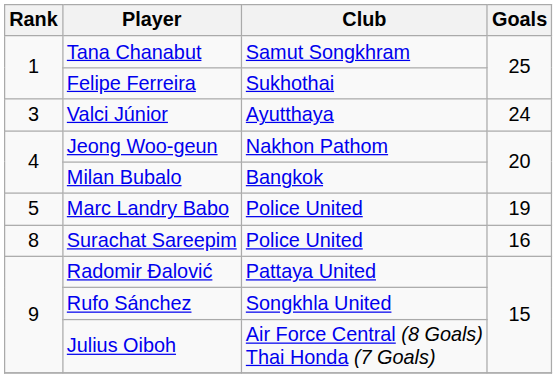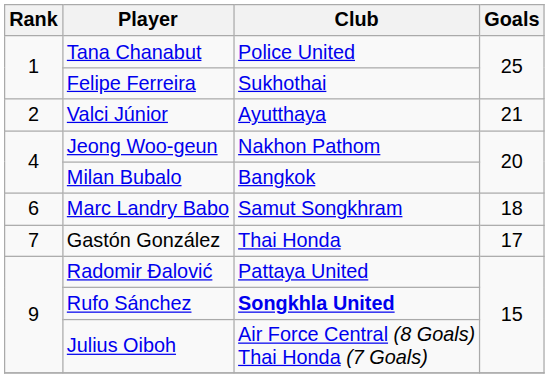Tana Chanabut | Club: Samut Songkhram -> Police United
Valci Júnior | Rank: 3 -> 2
Valci Júnior | Goals: 24 -> 21
Marc Landry Babo | Rank: 5 -> 6
Marc Landry Babo | Club: Police United -> Samut Songkhram
Marc Landry Babo | Goals: 19 -> 18
+ row: 7 | Gastón González | Thai Honda | 17
- row: 8 | Surachat Sareepim | Police United | 16
Rufo Sánchez | Club: normal -> bold
